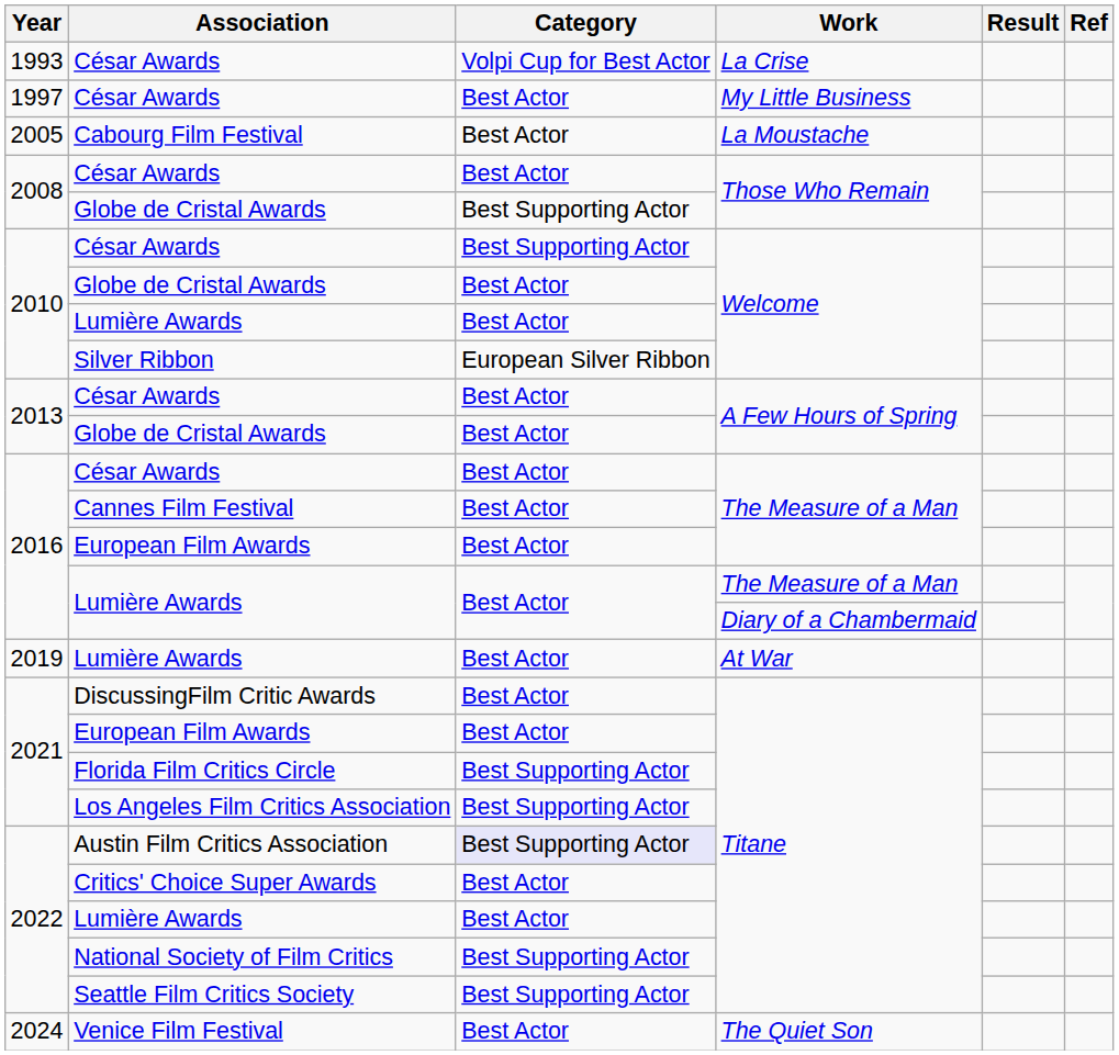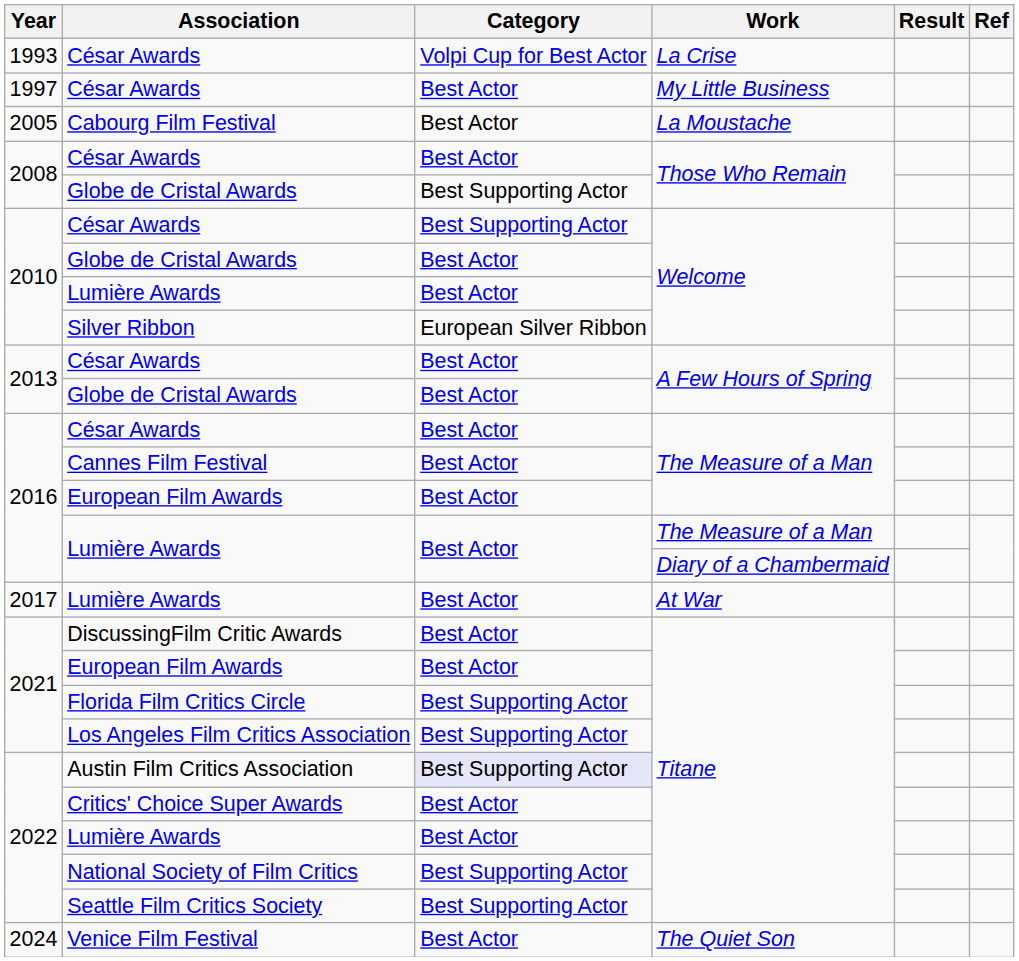Lumière Awards / At War | Year: 2019 -> 2017
